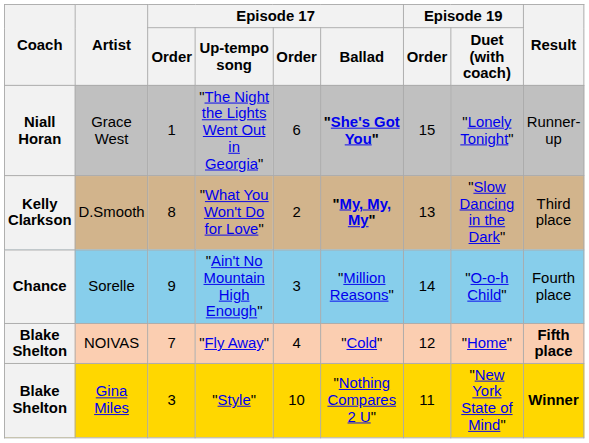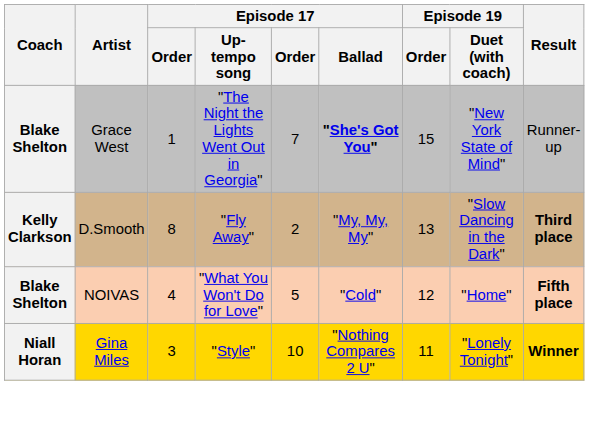Grace West | Coach: Niall Horan -> Blake Shelton
Grace West | column 5: 6 -> 7
Grace West | Episode 19 / Duet (with coach): "Lonely Tonight" -> "New York State of Mind"
D.Smooth | Episode 17 / Up-tempo song: "What You Won't Do for Love" -> "Fly Away"
D.Smooth | Episode 17 / Ballad: bold -> normal
D.Smooth | Result: normal -> bold
- row: Chance | Sorelle | 9 | "Ain't No Mountain High Enough" | 3 | "Million Reasons" | 14 | "O-o-h Child" | Fourth place
NOIVAS | column 3: 7 -> 4
NOIVAS | Episode 17 / Up-tempo song: "Fly Away" -> "What You Won't Do for Love"
NOIVAS | column 5: 4 -> 5
Gina Miles | Coach: Blake Shelton -> Niall Horan
Gina Miles | Episode 19 / Duet (with coach): "New York State of Mind" -> "Lonely Tonight"
